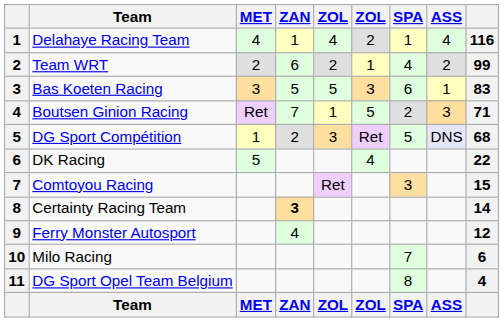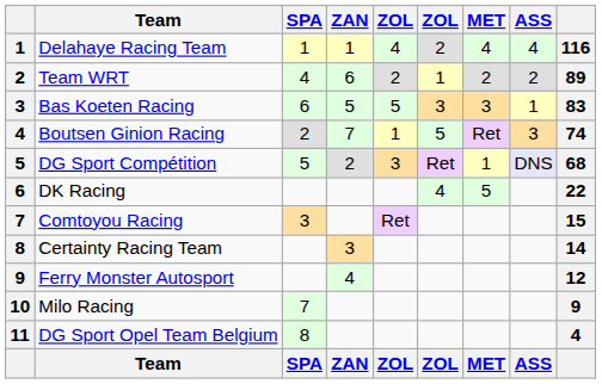columns swapped: SPA <-> MET
Team WRT | column 9: 99 -> 89
Boutsen Ginion Racing | column 9: 71 -> 74
Certainty Racing Team | ZAN: bold -> normal
Milo Racing | column 9: 6 -> 9
